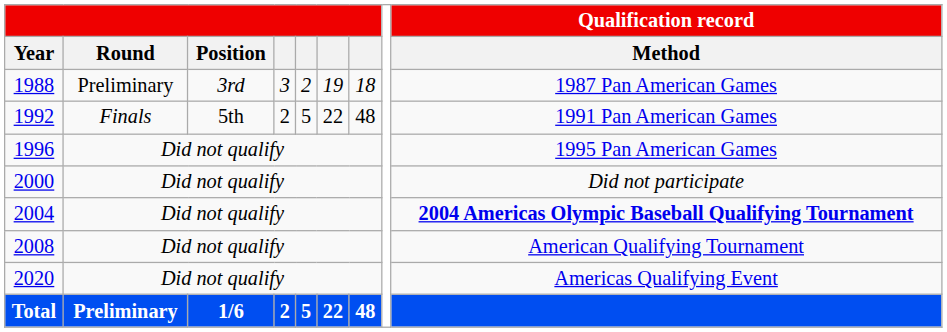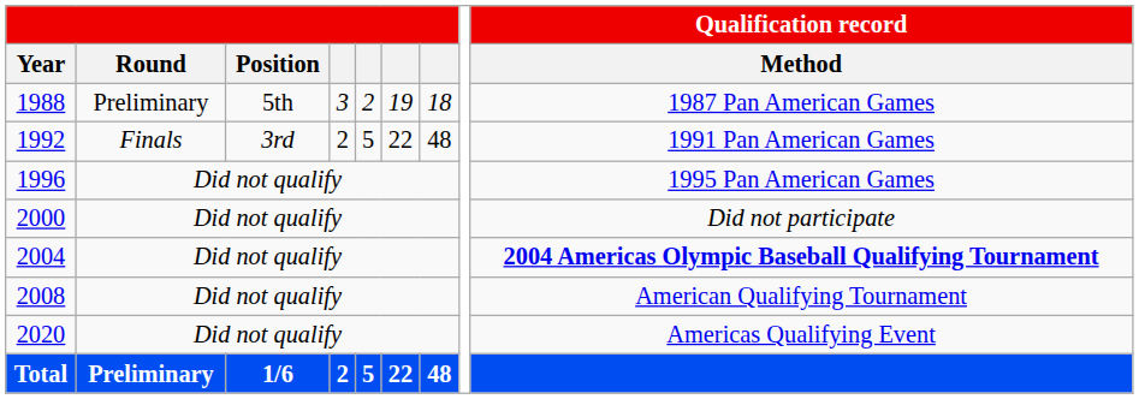1988 | Position: 3rd -> 5th
1992 | Position: 5th -> 3rd
